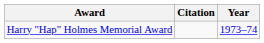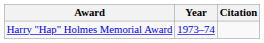columns swapped: Year <-> Citation
